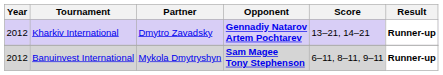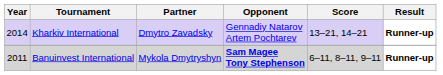Kharkiv International | Year: 2012 -> 2014
Kharkiv International | Opponent: bold -> normal
Banuinvest International | Year: 2012 -> 2011
